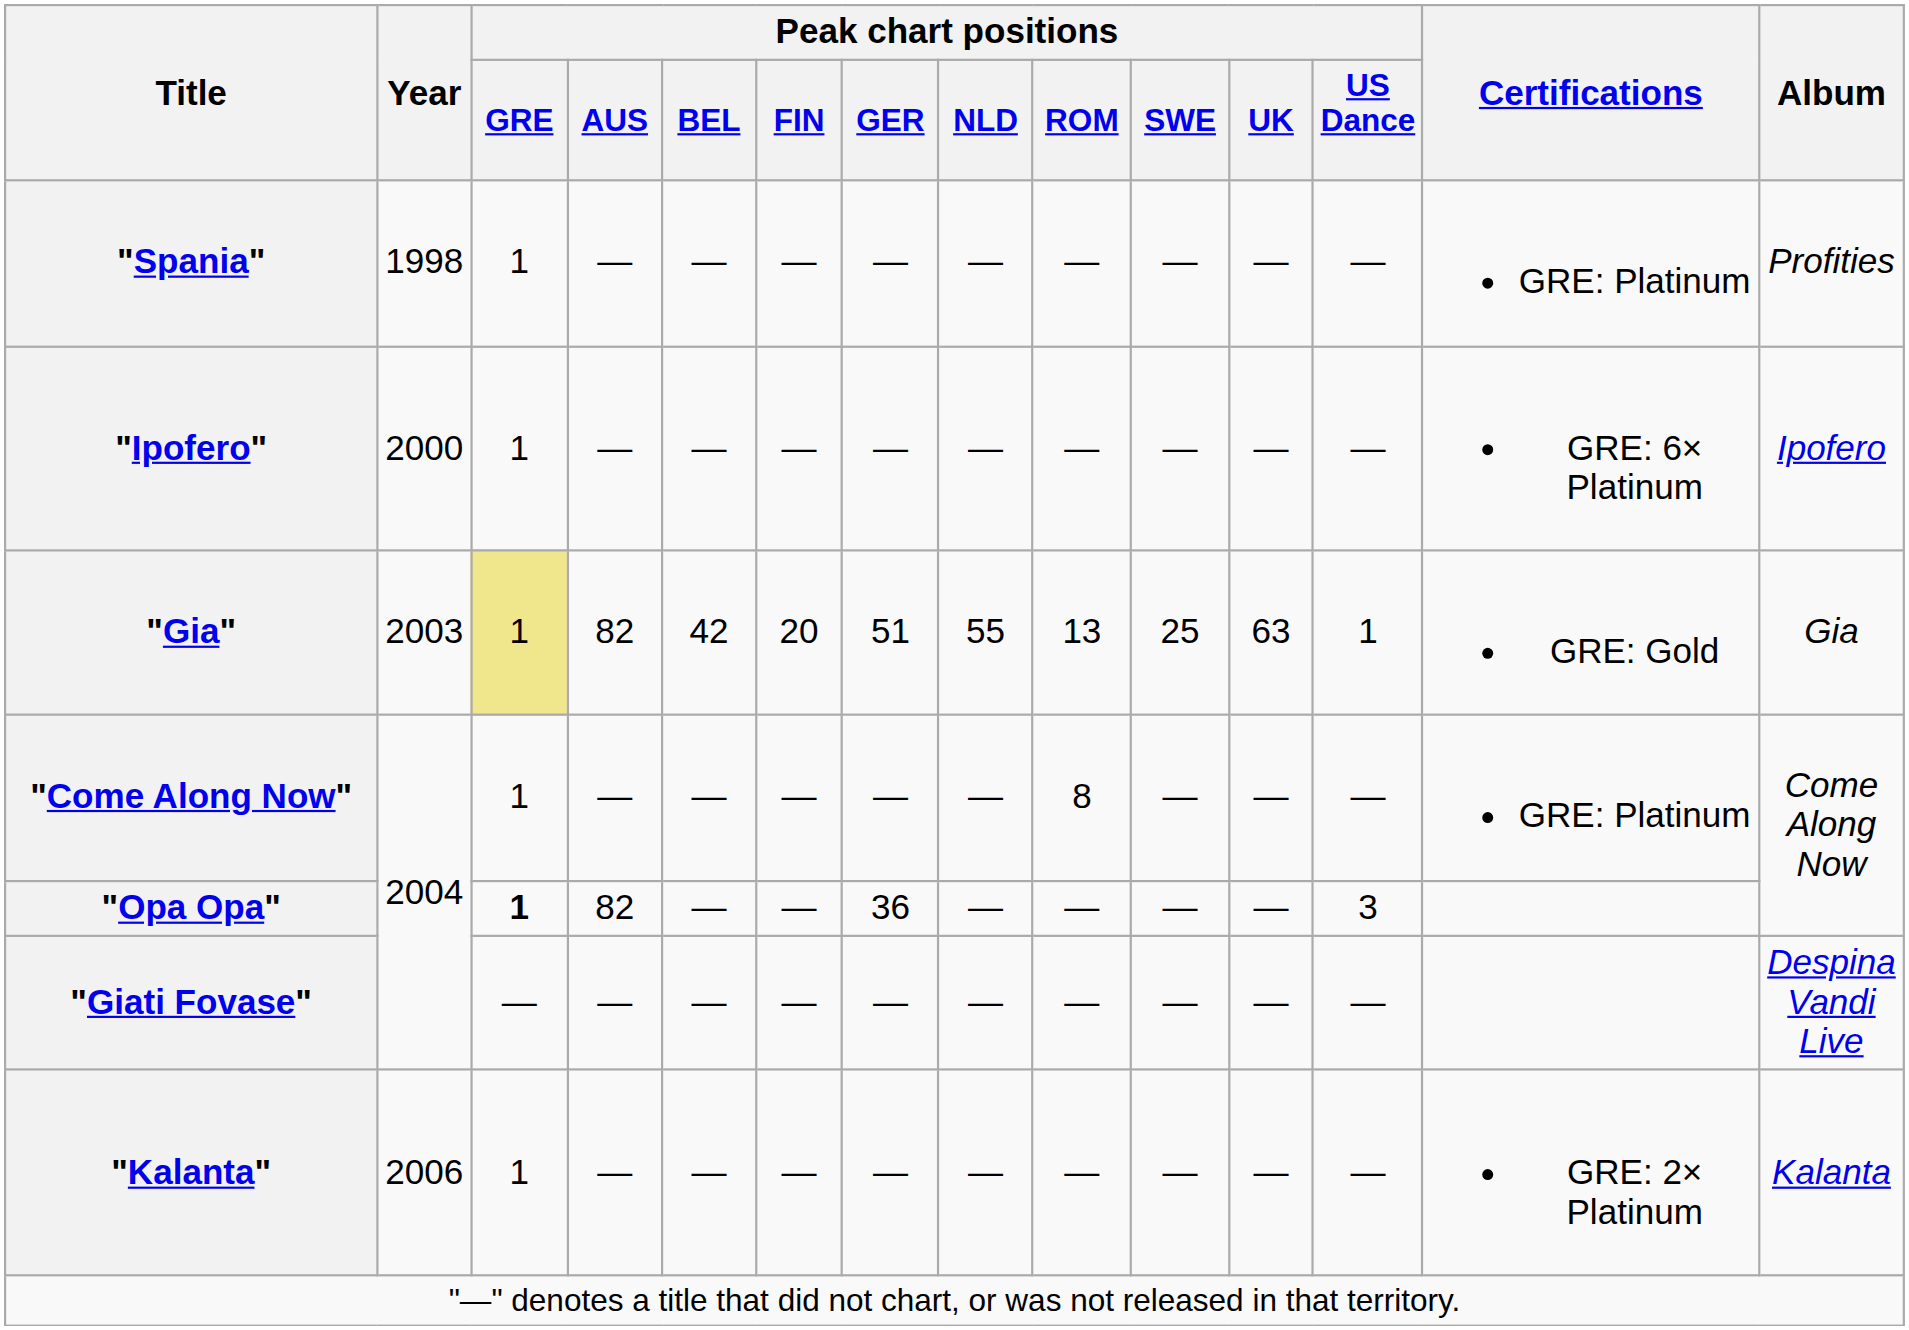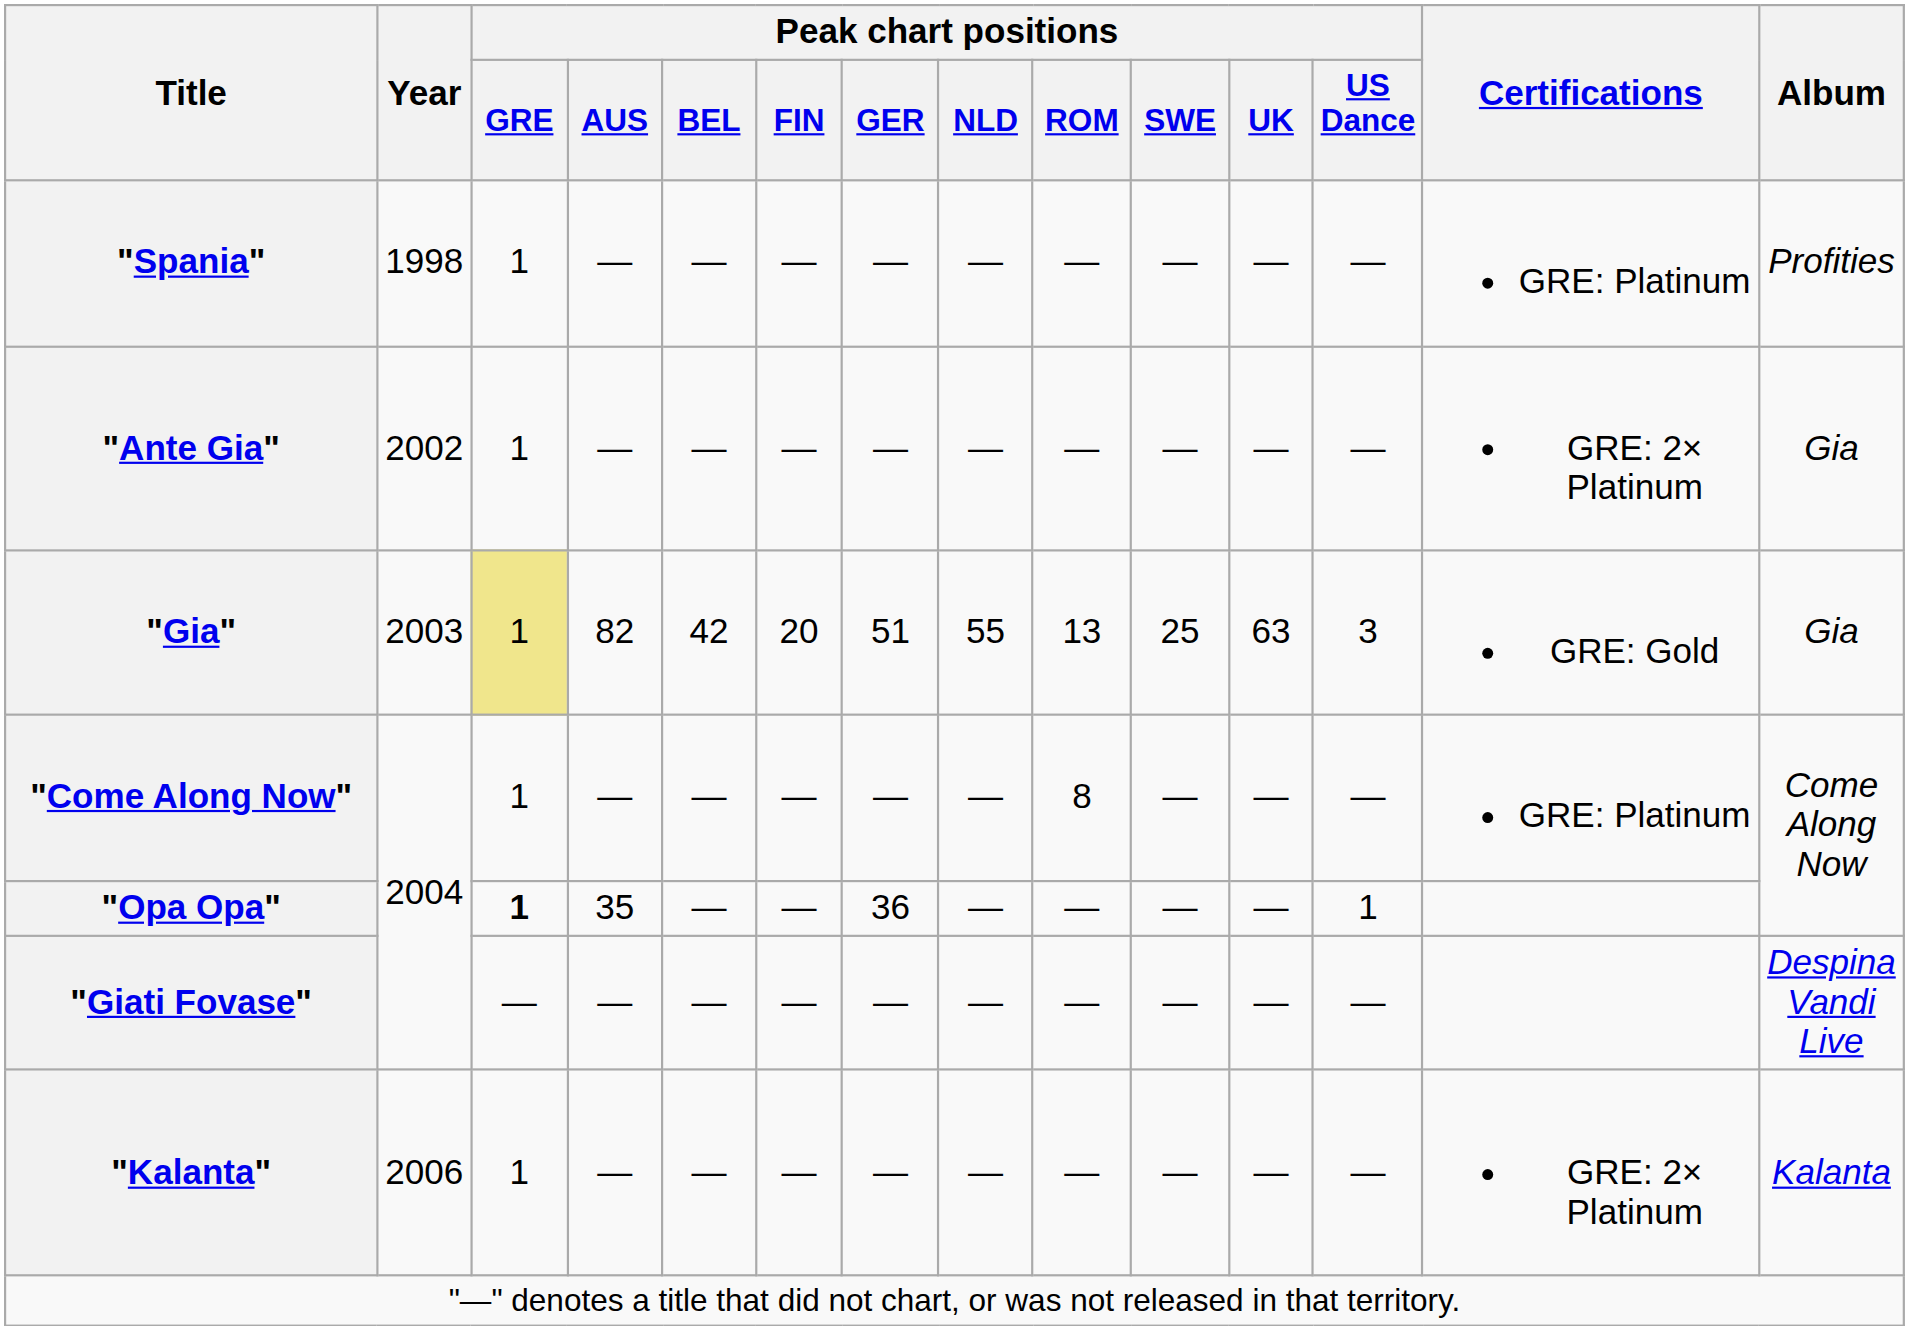- row: "Ipofero" | 2000 | 1 | — | — | — | — | — | — | — | — | — | GRE: 6× Platinum | Ipofero
+ row: "Ante Gia" | 2002 | 1 | — | — | — | — | — | — | — | — | — | GRE: 2× Platinum | Gia
"Gia" | Peak chart positions / US Dance: 1 -> 3
"Opa Opa" | Peak chart positions / AUS: 82 -> 35
"Opa Opa" | Peak chart positions / US Dance: 3 -> 1
